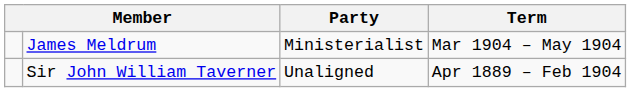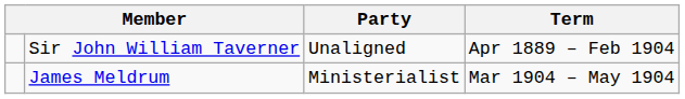rows swapped: Sir John William Taverner <-> James Meldrum
